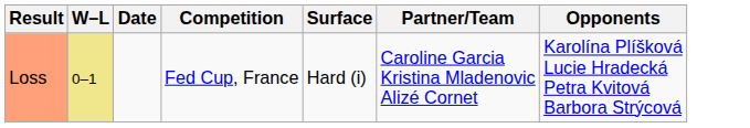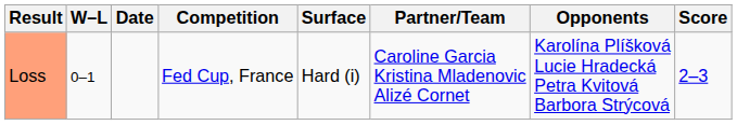+ column: Score | 2–3
Loss | W–L: khaki background -> no background
